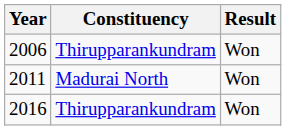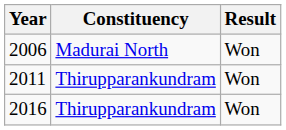2006 | Constituency: Thirupparankundram -> Madurai North
2011 | Constituency: Madurai North -> Thirupparankundram
